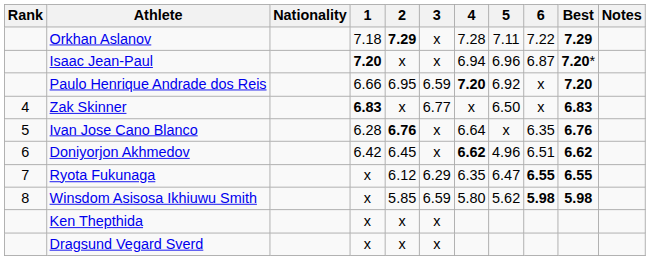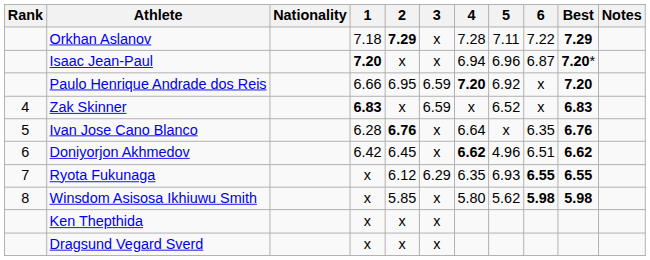Zak Skinner | 3: 6.77 -> 6.59
Zak Skinner | 5: 6.50 -> 6.52
Ryota Fukunaga | 5: 6.47 -> 6.93
Winsdom Asisosa Ikhiuwu Smith | 3: 6.59 -> x
